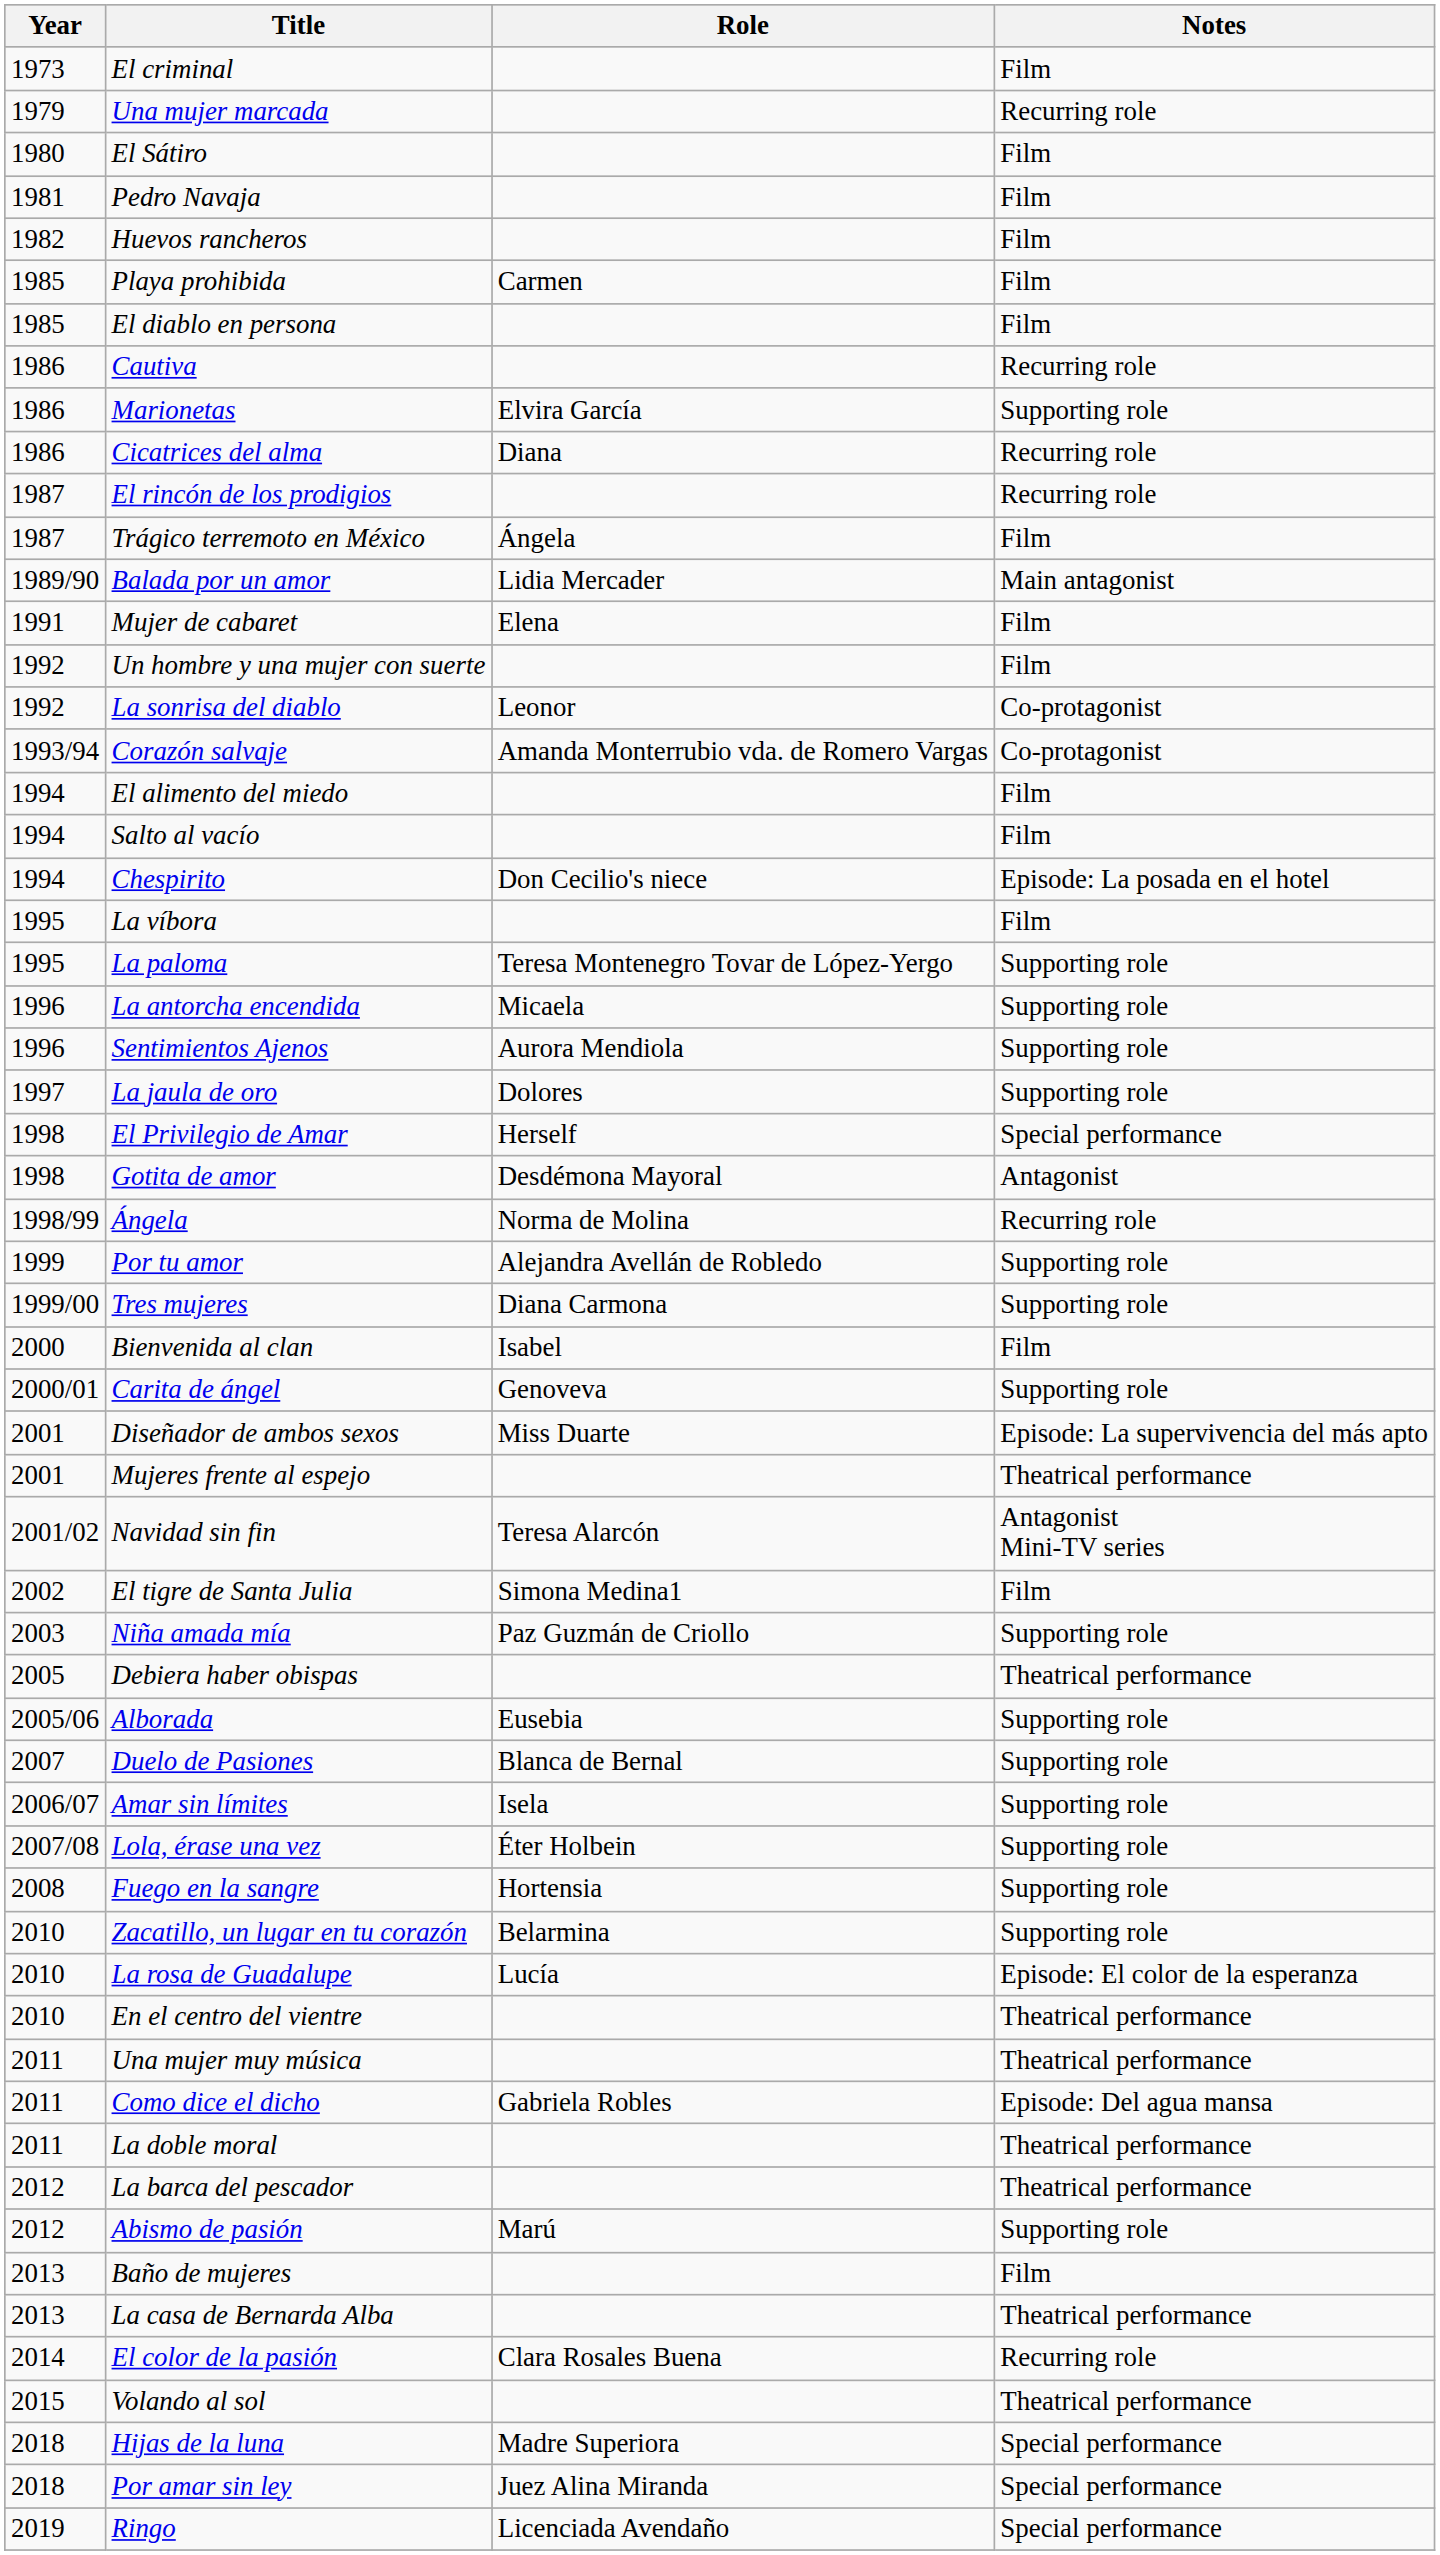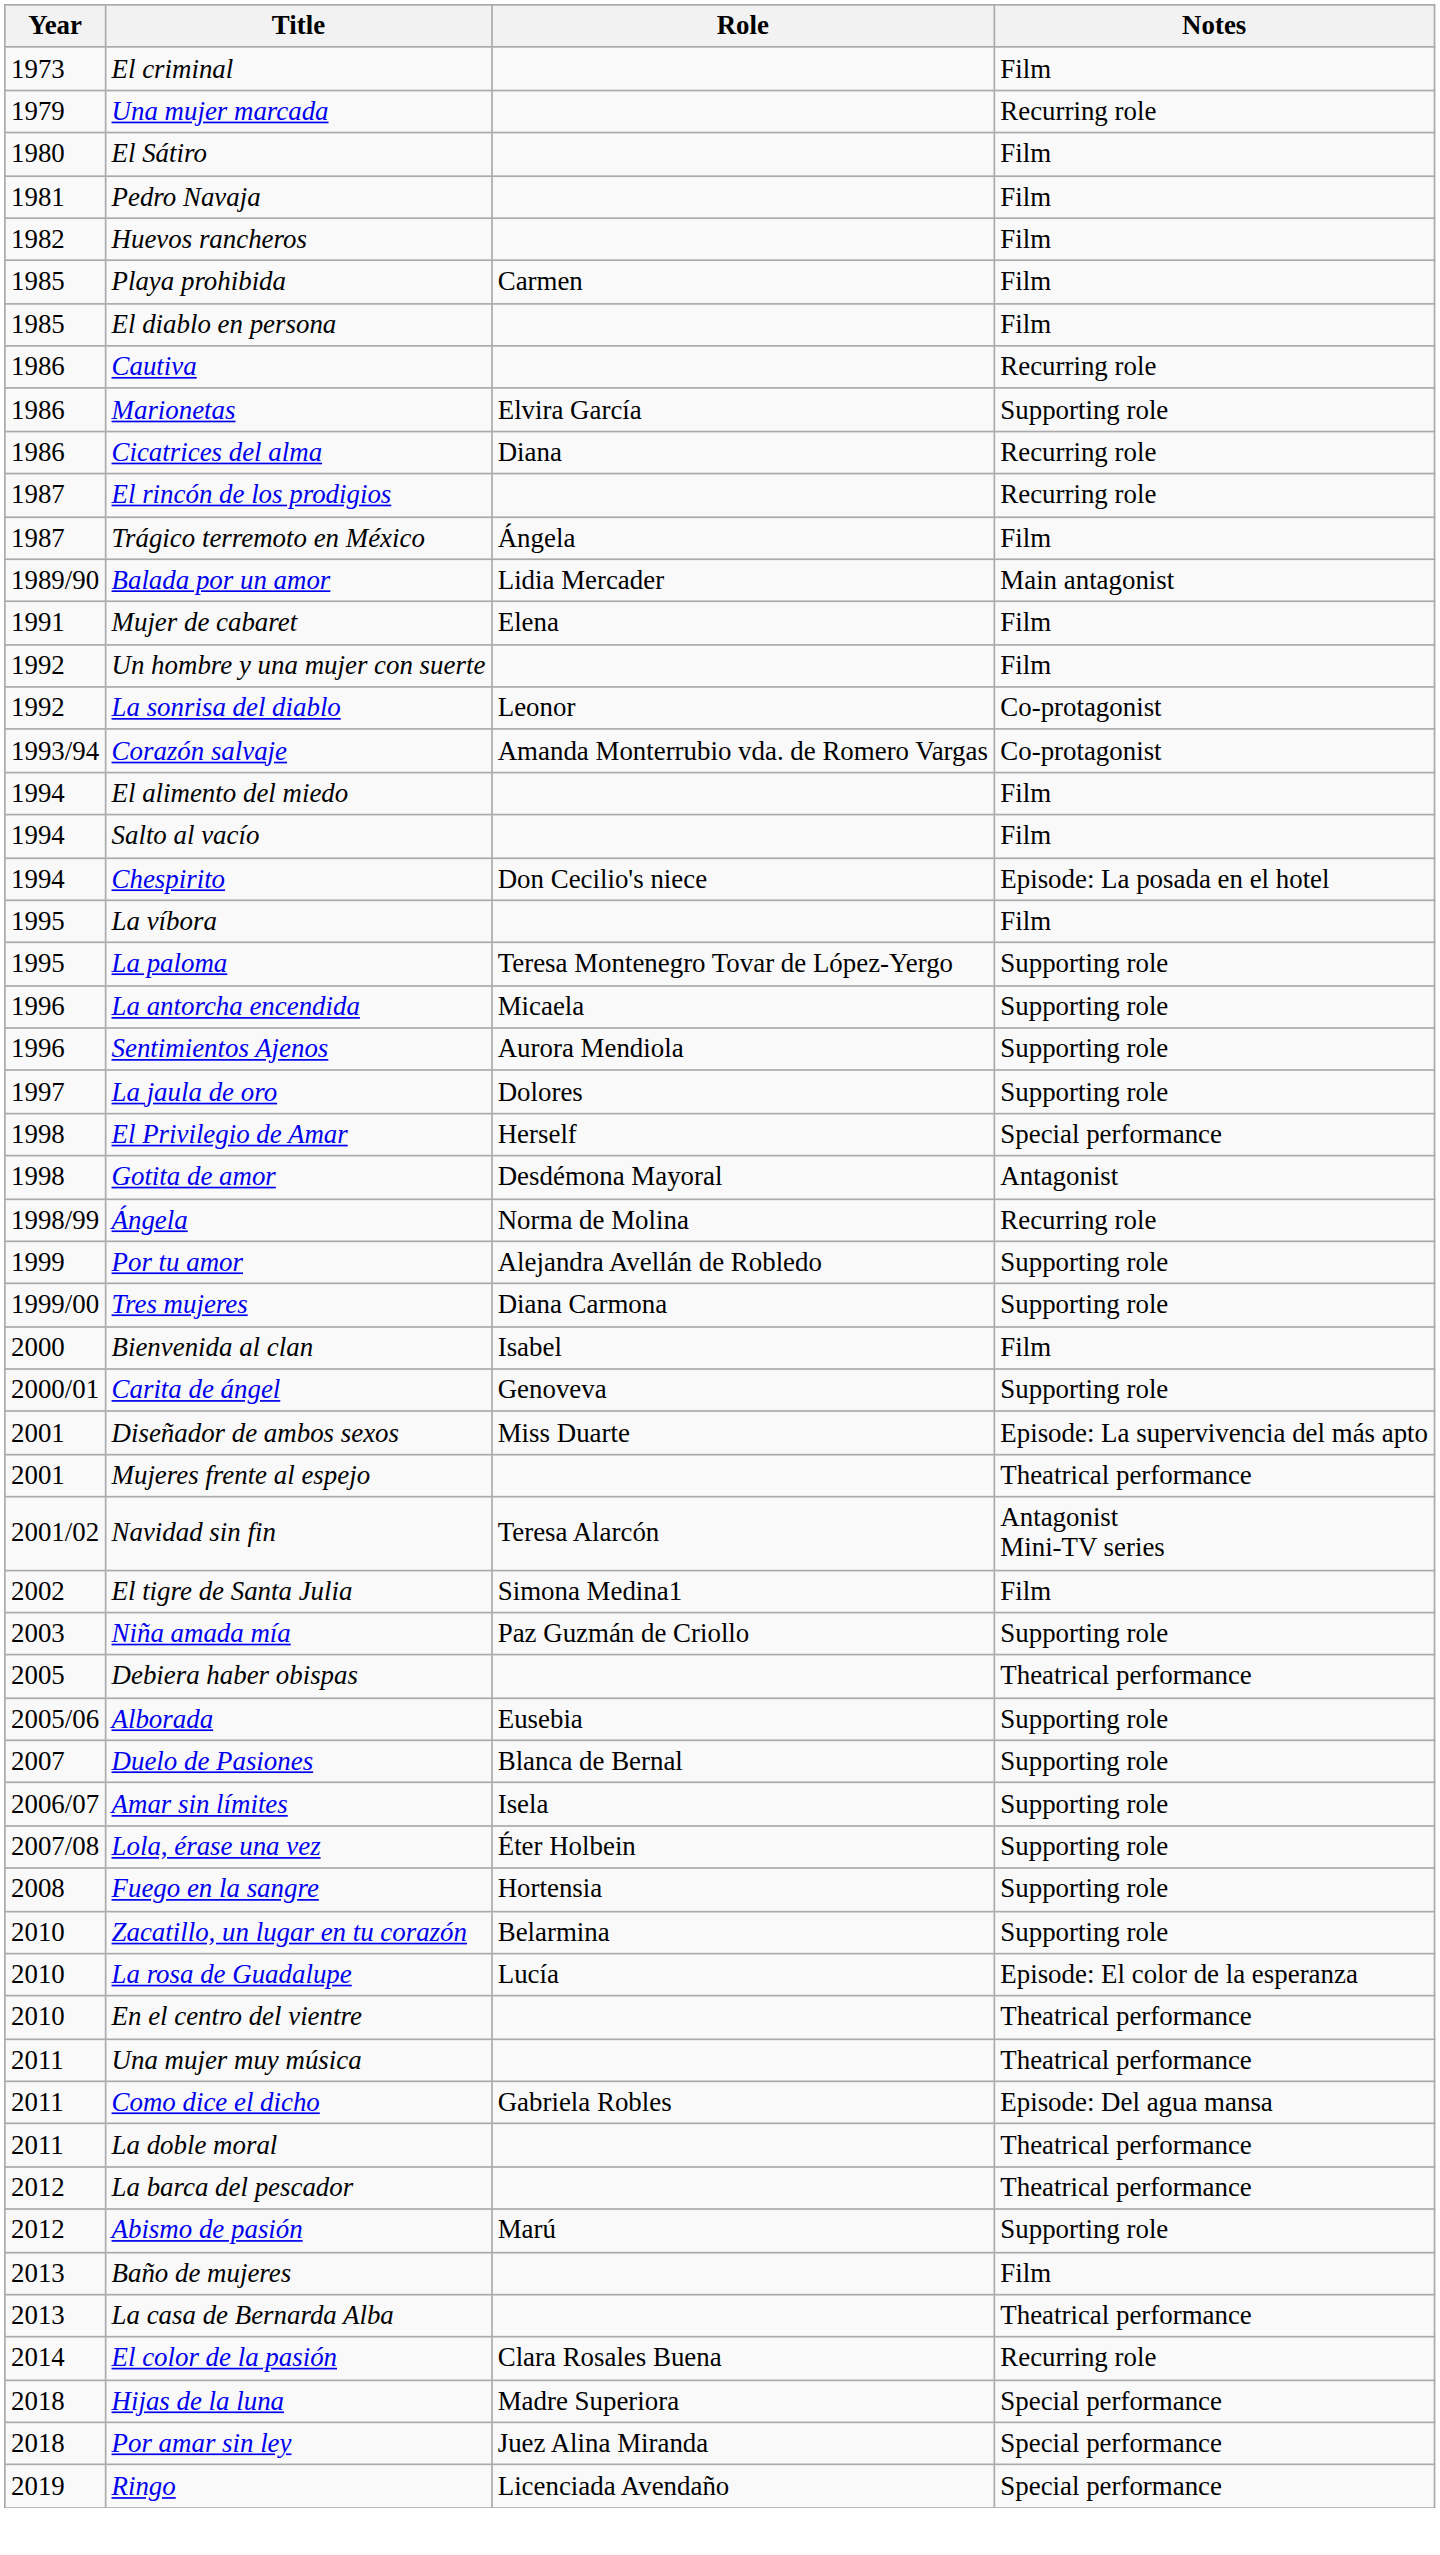- row: 2015 | Volando al sol | Theatrical performance
